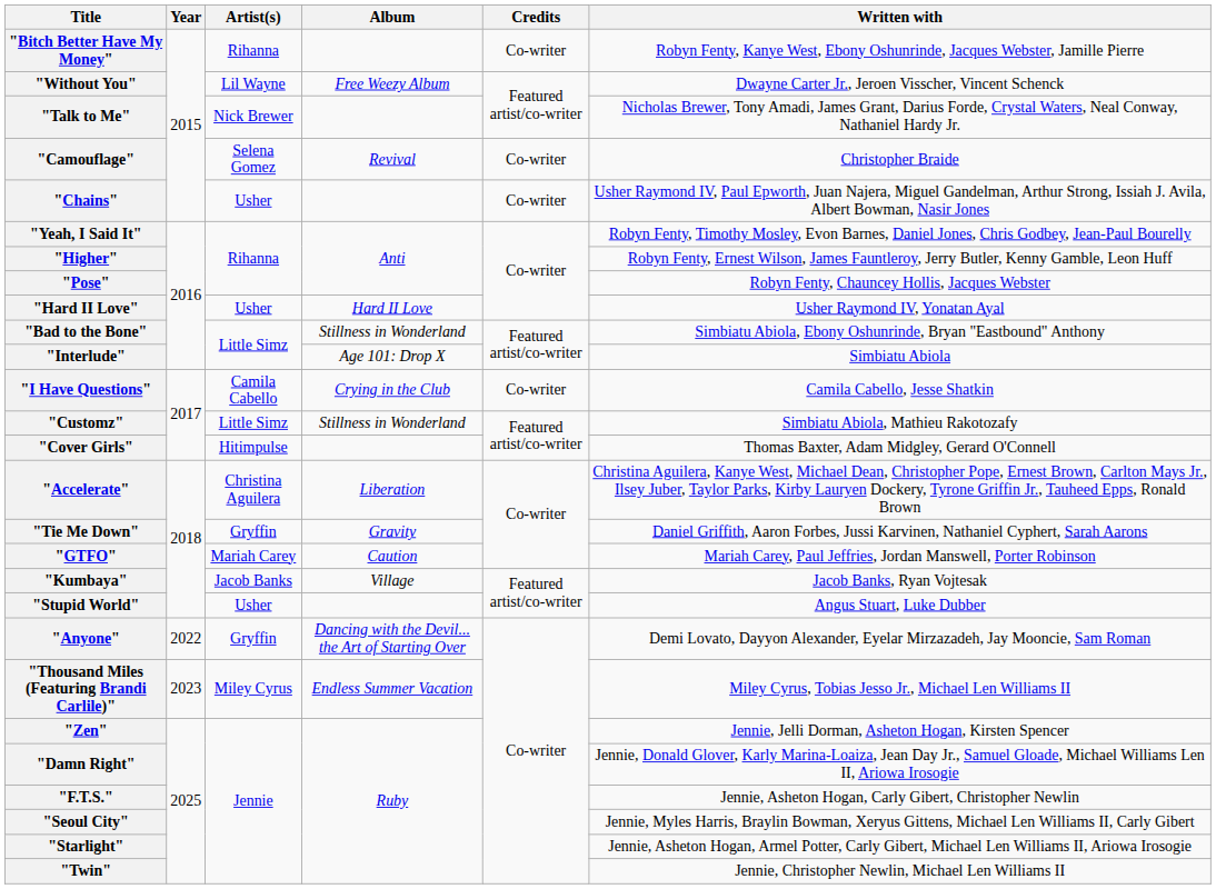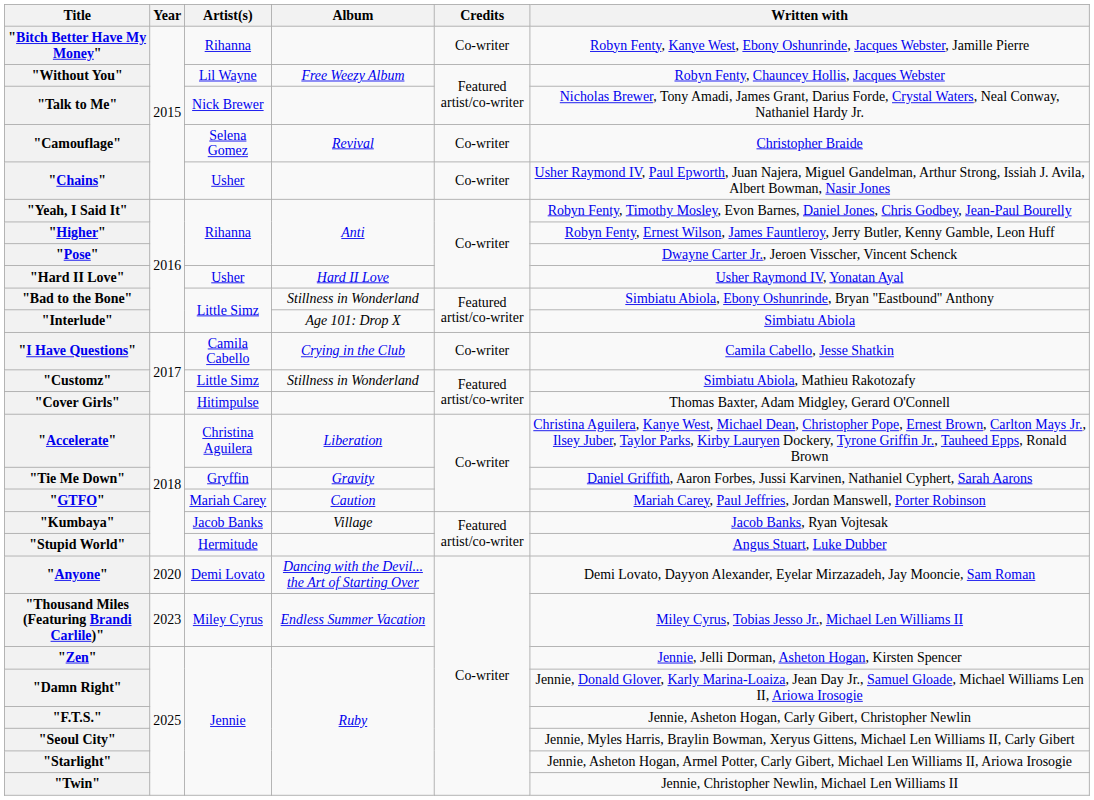"Without You" | Written with: Dwayne Carter Jr., Jeroen Visscher, Vincent Schenck -> Robyn Fenty, Chauncey Hollis, Jacques Webster
"Pose" | Written with: Robyn Fenty, Chauncey Hollis, Jacques Webster -> Dwayne Carter Jr., Jeroen Visscher, Vincent Schenck
"Stupid World" | Artist(s): Usher -> Hermitude
"Anyone" | Year: 2022 -> 2020
"Anyone" | Artist(s): Gryffin -> Demi Lovato
